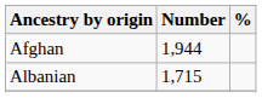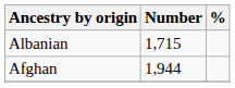rows swapped: Afghan <-> Albanian
